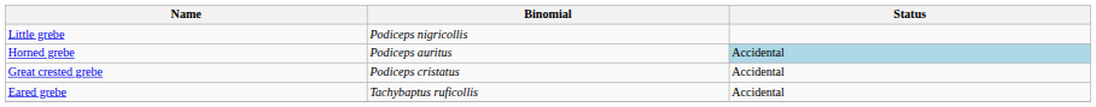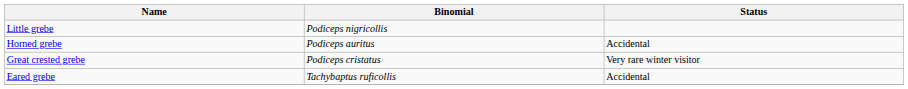Horned grebe | Status: lightblue background -> no background
Great crested grebe | Status: Accidental -> Very rare winter visitor
